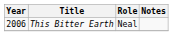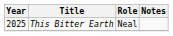This Bitter Earth | Year: 2006 -> 2025
